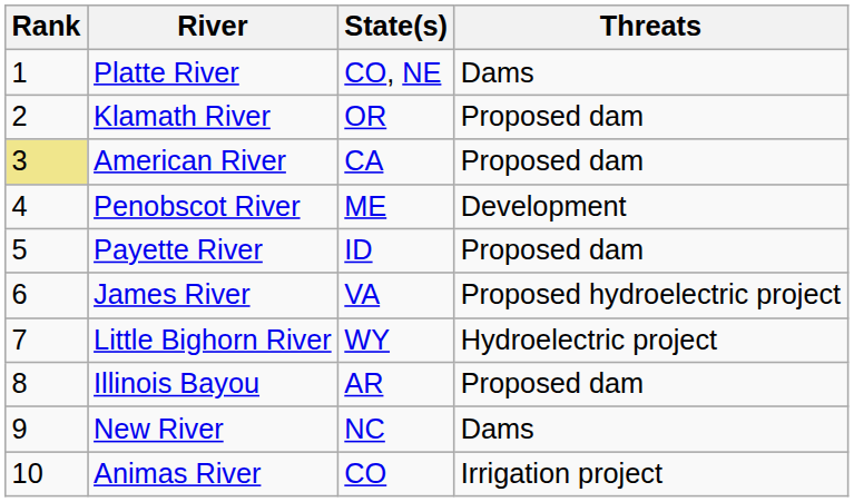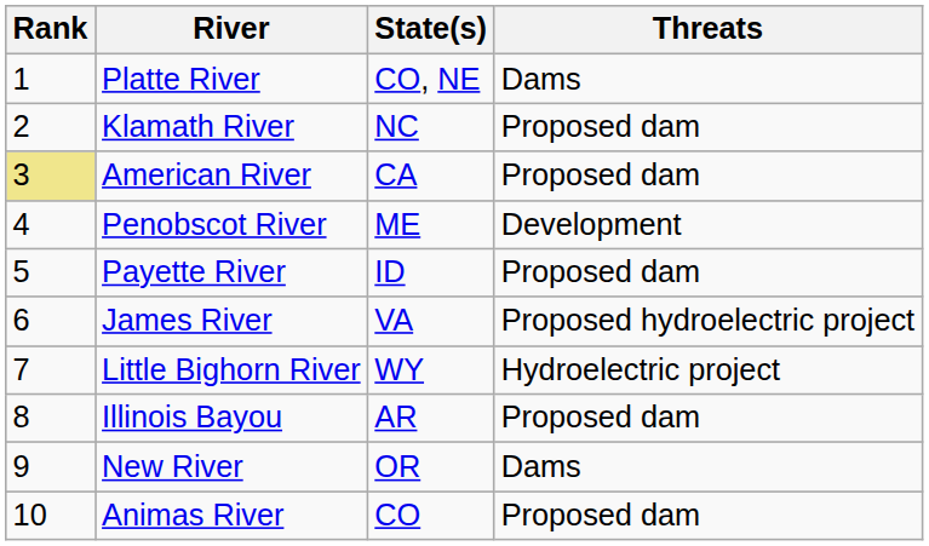Klamath River | State(s): OR -> NC
New River | State(s): NC -> OR
Animas River | Threats: Irrigation project -> Proposed dam
